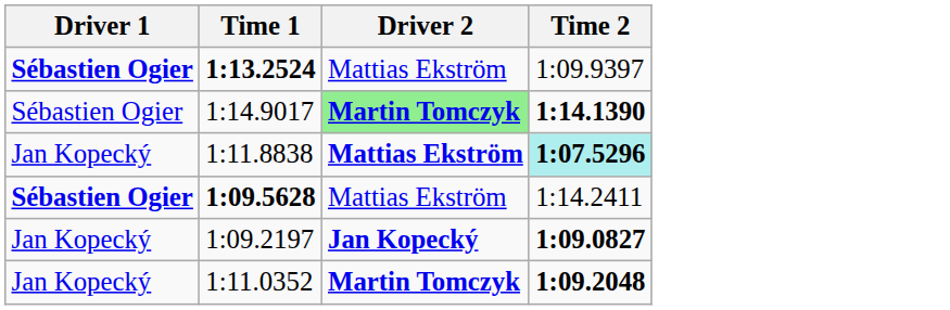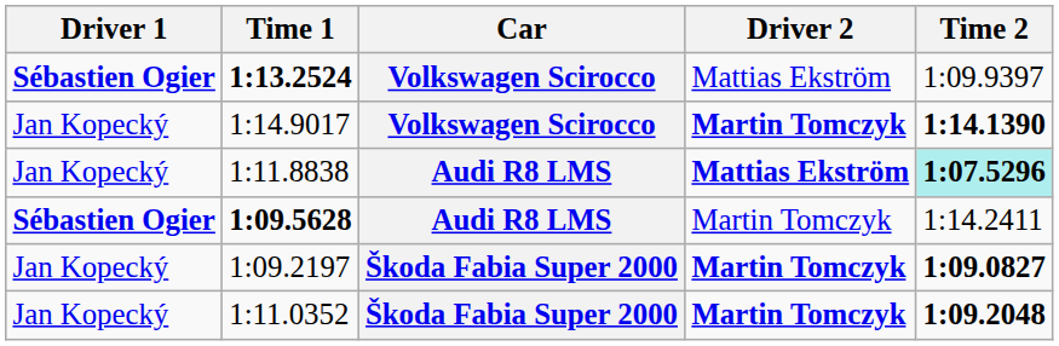+ column: Car | Volkswagen Scirocco | Volkswagen Scirocco | Audi R8 LMS | Audi R8 LMS | Škoda Fabia Super 2000 | Škoda Fabia Super 2000
1:14.9017 | Driver 1: Sébastien Ogier -> Jan Kopecký
1:14.9017 | Driver 2: lightgreen background -> no background
1:09.5628 | Driver 2: Mattias Ekström -> Martin Tomczyk
1:09.2197 | Driver 2: Jan Kopecký -> Martin Tomczyk
